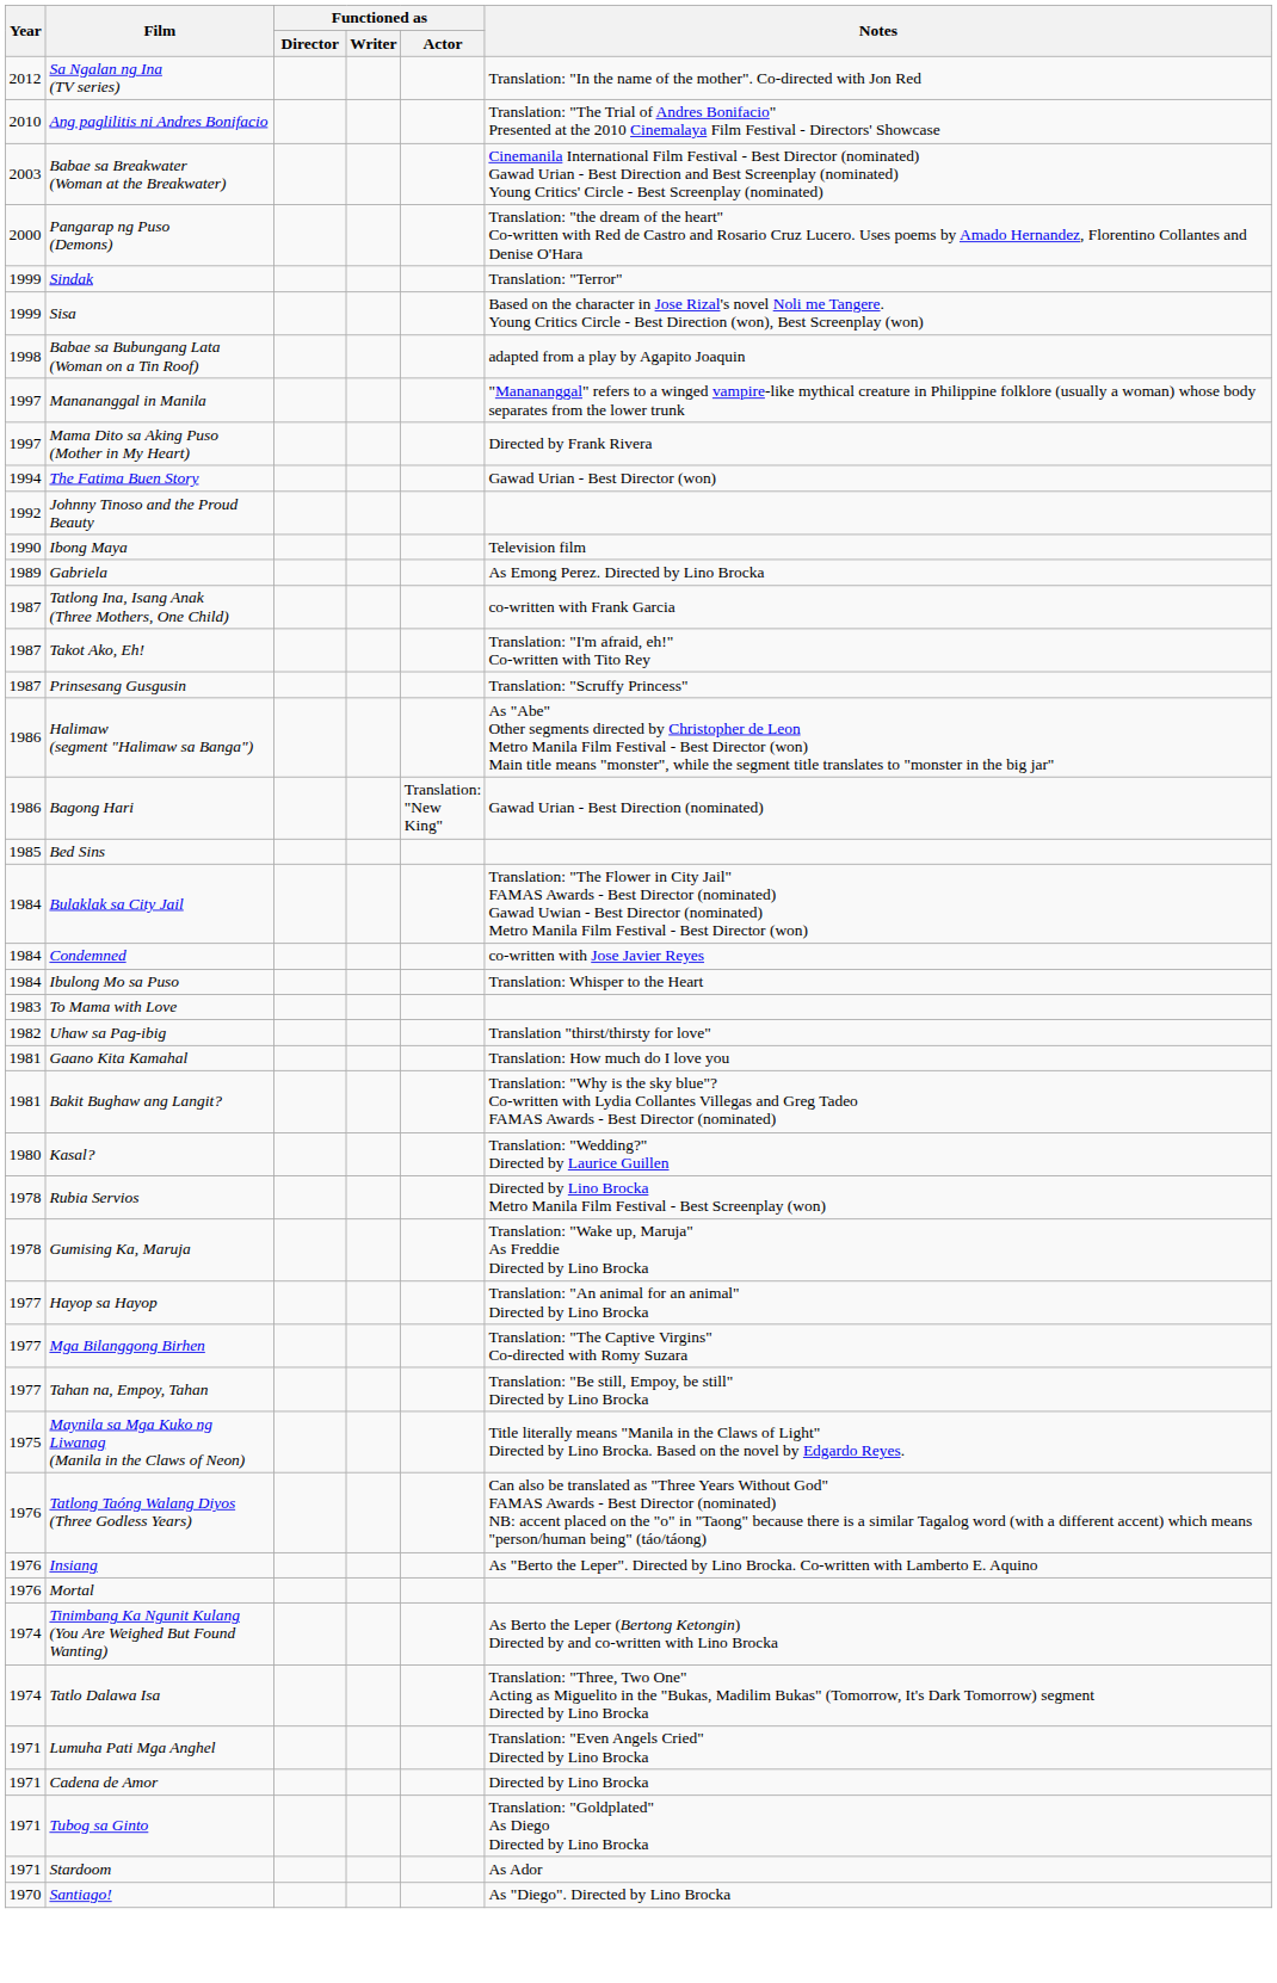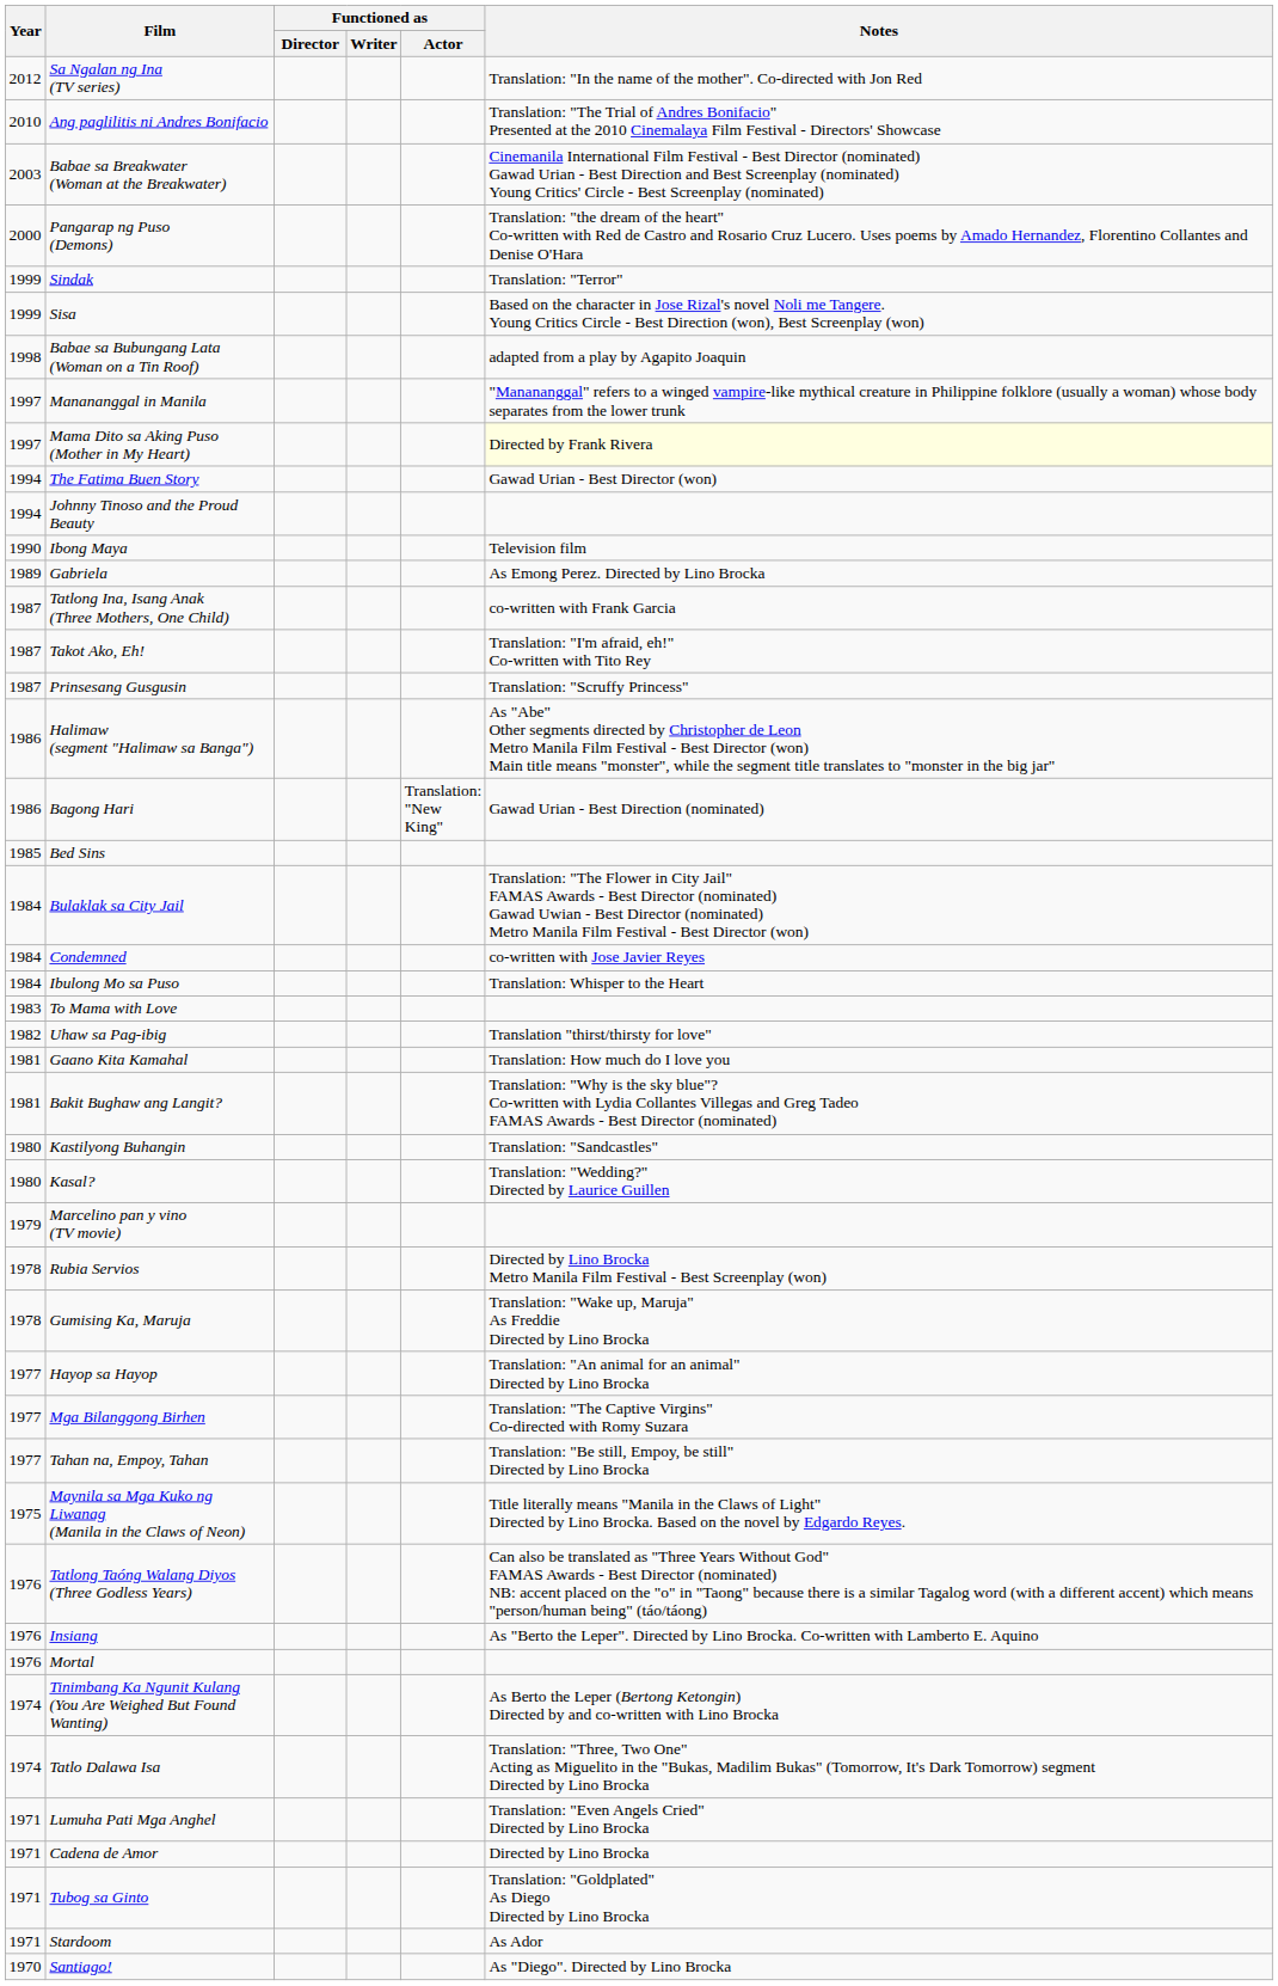Mama Dito sa Aking Puso (Mother in My Heart) | Notes: no background -> lightyellow background
Johnny Tinoso and the Proud Beauty | Year: 1992 -> 1994
+ row: 1980 | Kastilyong Buhangin | Translation: "Sandcastles"
+ row: 1979 | Marcelino pan y vino (TV movie)
